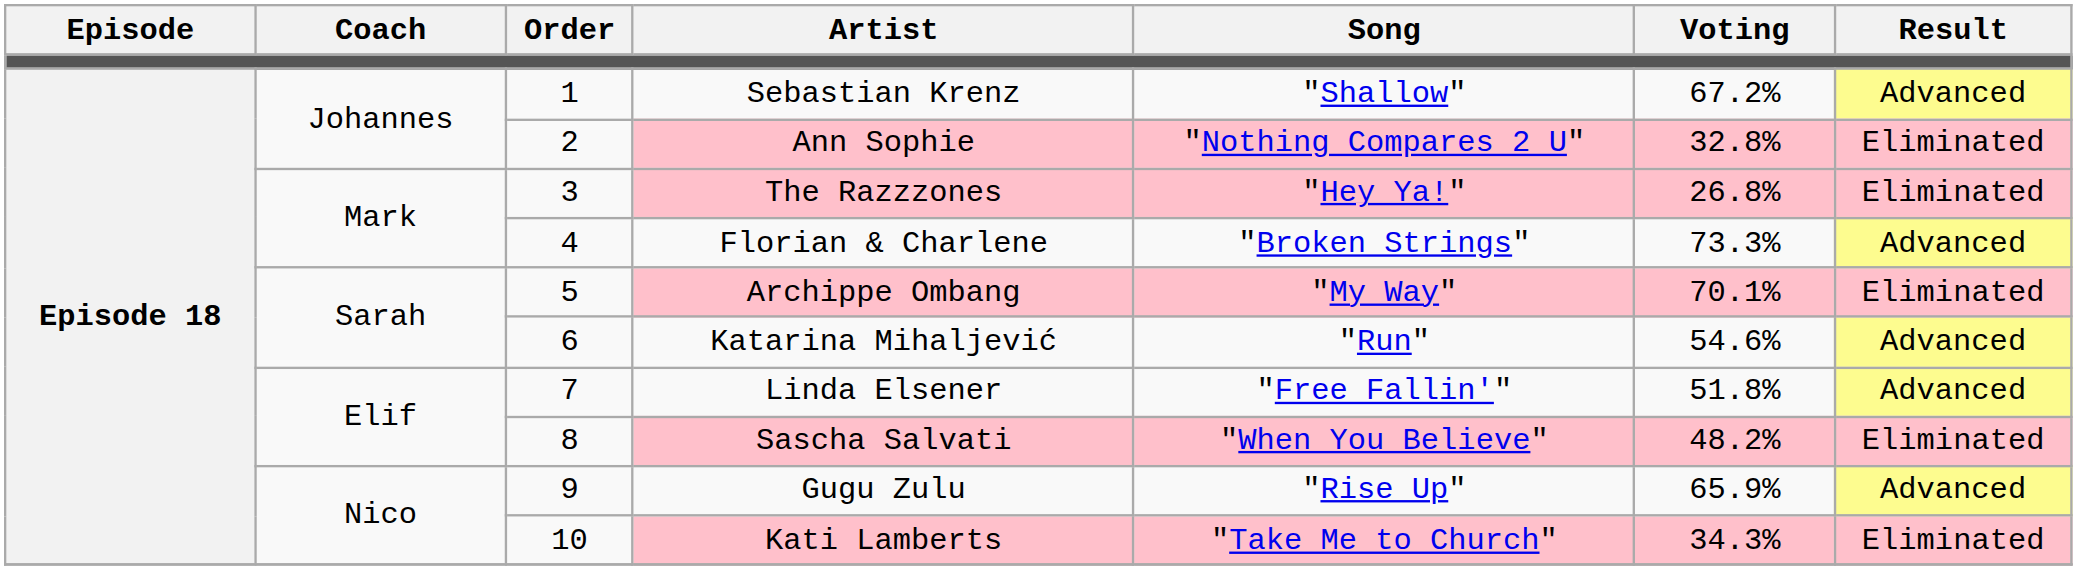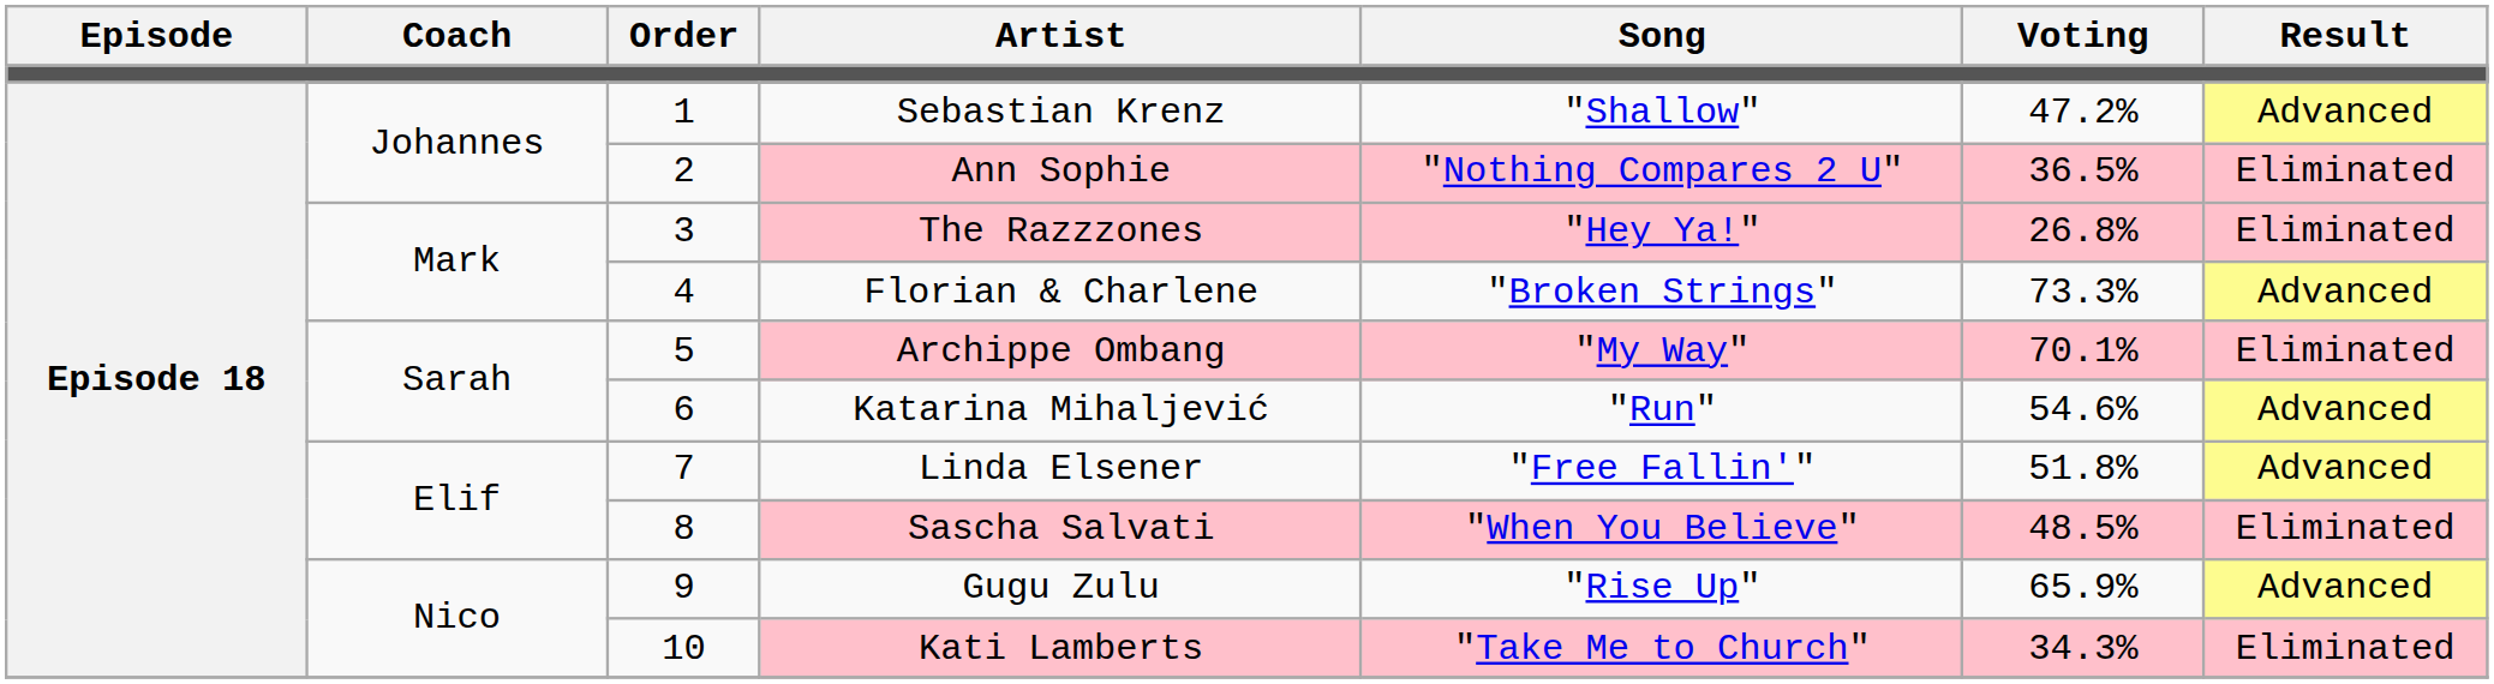Sebastian Krenz | Voting: 67.2% -> 47.2%
Ann Sophie | Voting: 32.8% -> 36.5%
Sascha Salvati | Voting: 48.2% -> 48.5%
